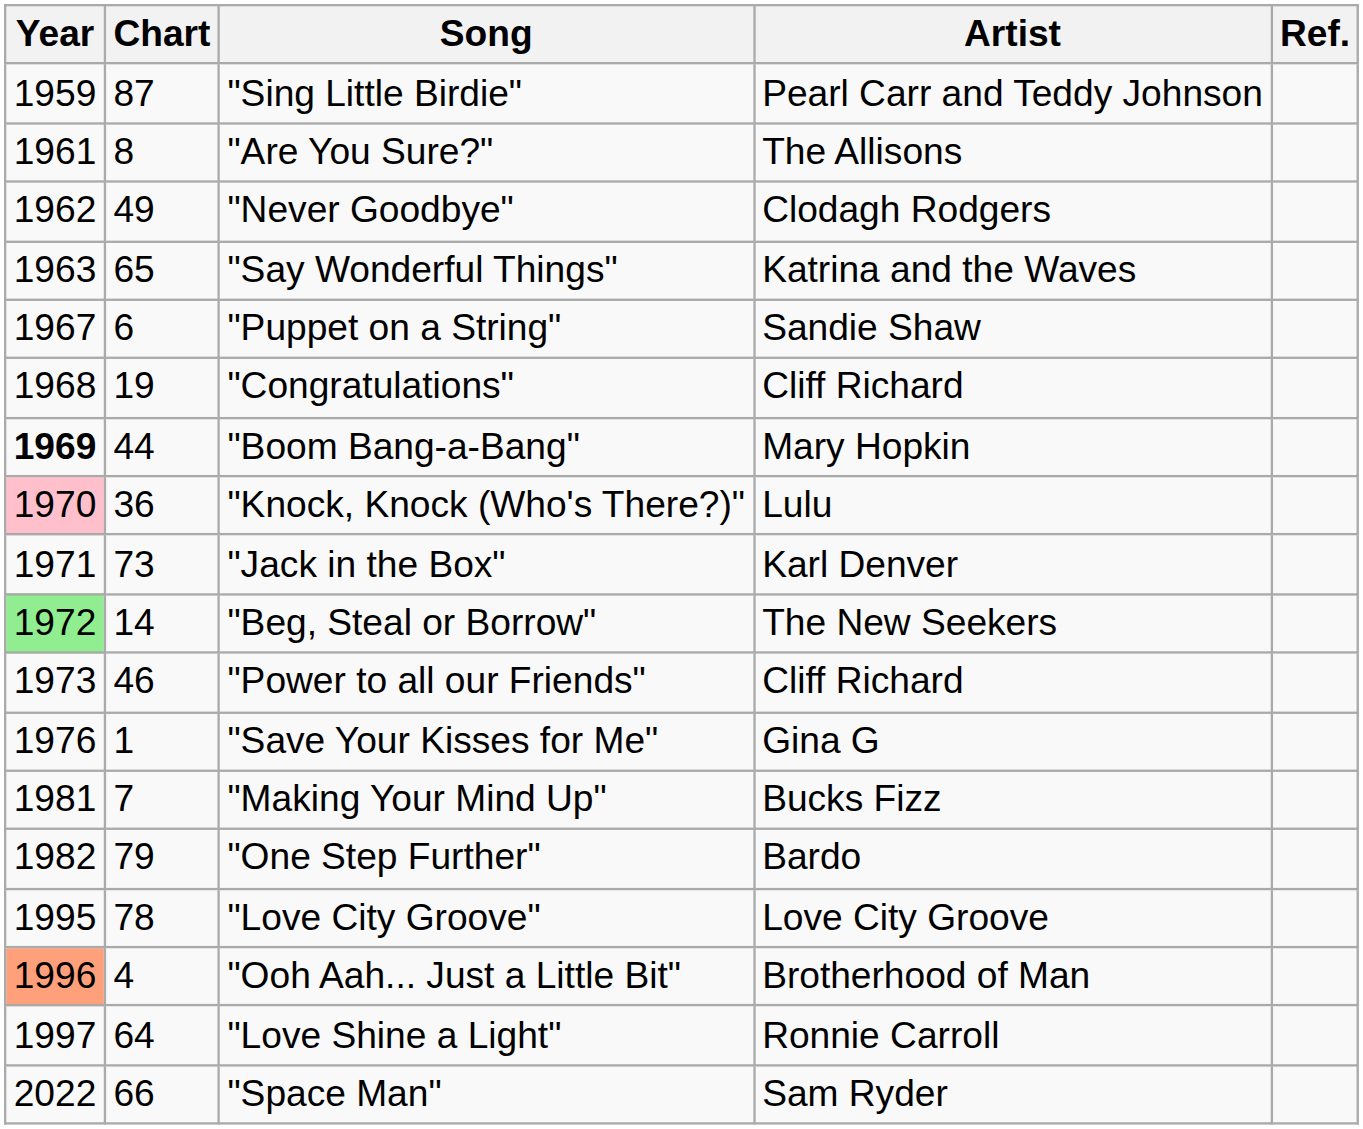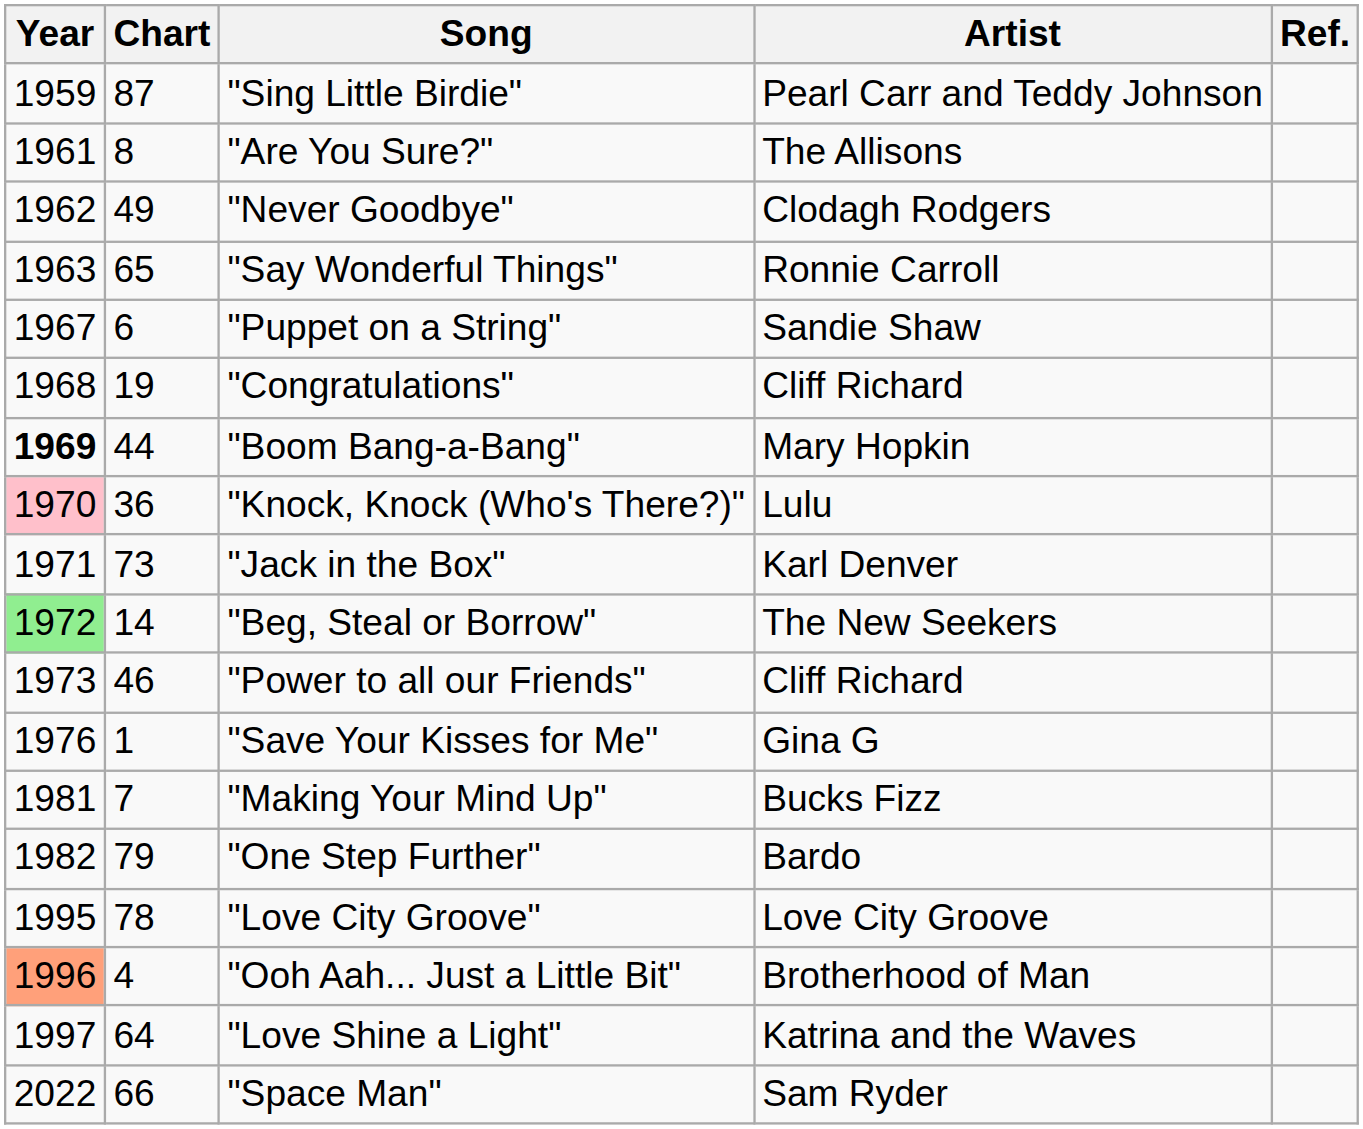"Say Wonderful Things" | Artist: Katrina and the Waves -> Ronnie Carroll
"Love Shine a Light" | Artist: Ronnie Carroll -> Katrina and the Waves
